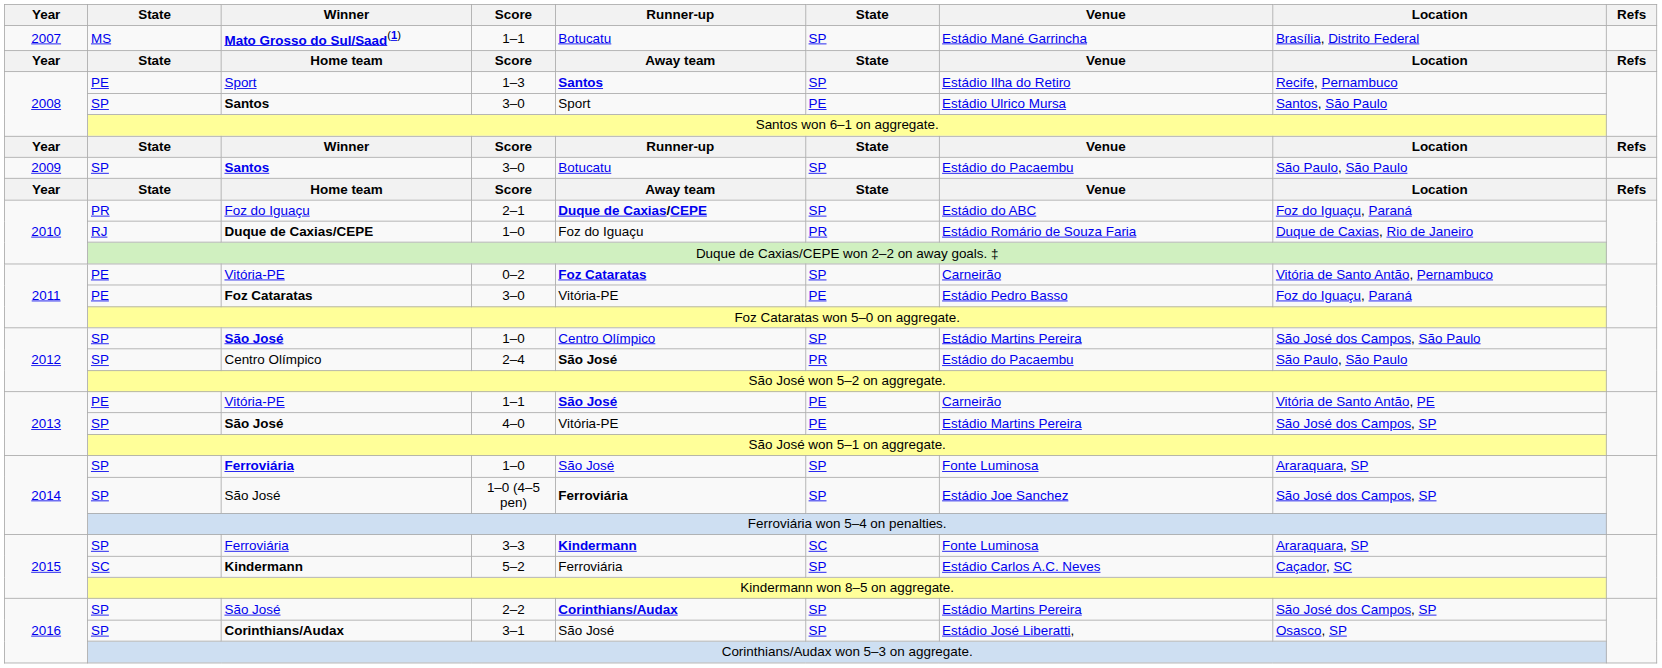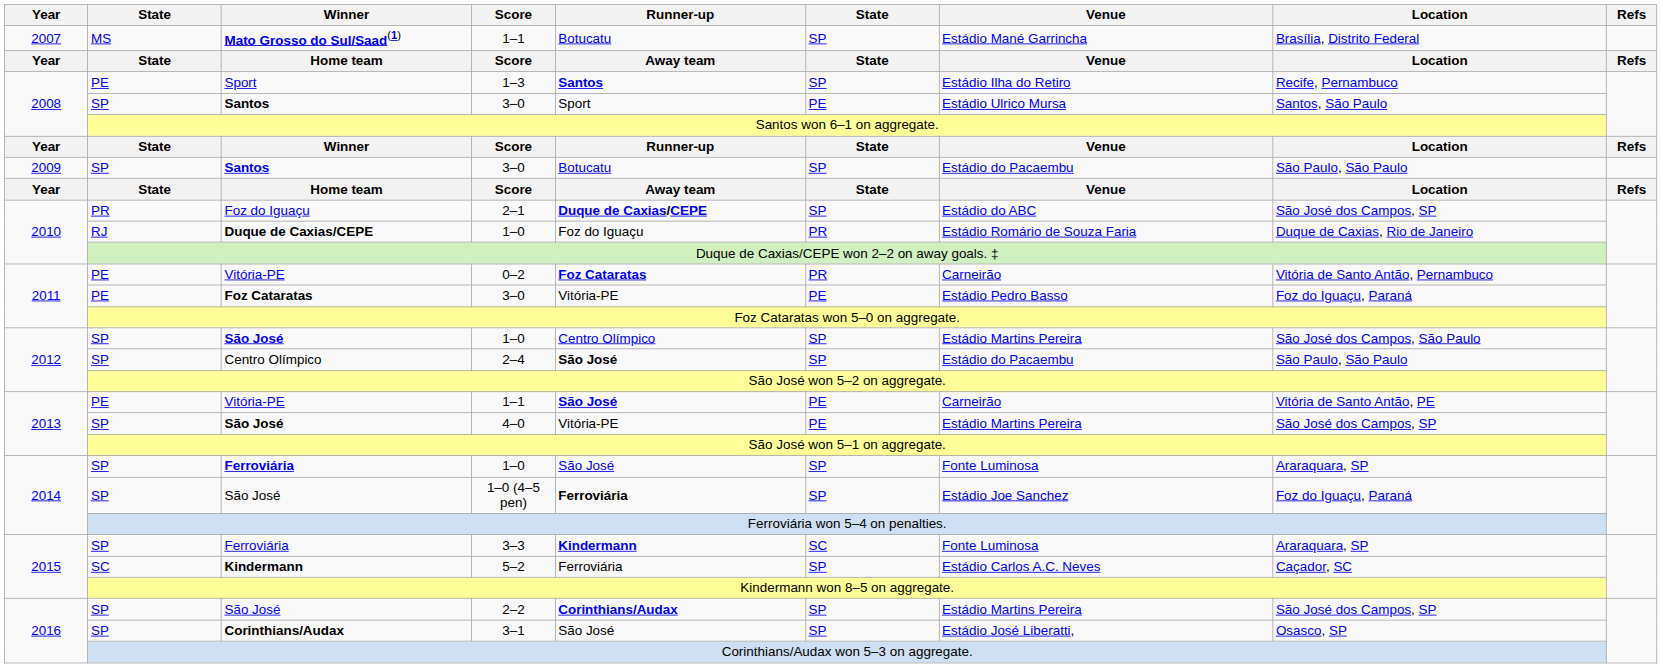2–1 | Location: Foz do Iguaçu, Paraná -> São José dos Campos, SP
0–2 | column 6: SP -> PR
2–4 | column 6: PR -> SP
1–0 (4–5 pen) | Location: São José dos Campos, SP -> Foz do Iguaçu, Paraná
